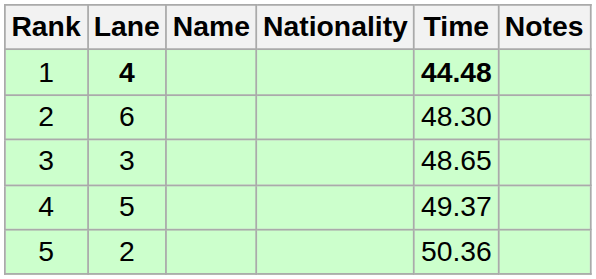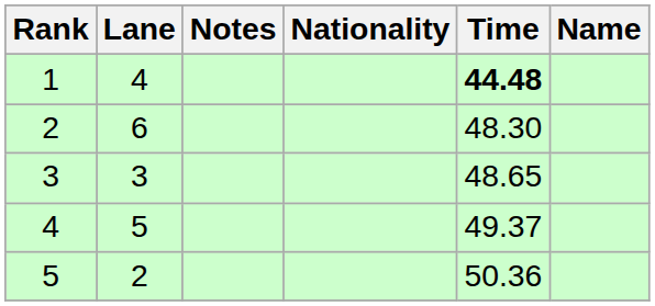columns swapped: Name <-> Notes
1 | Lane: bold -> normal
